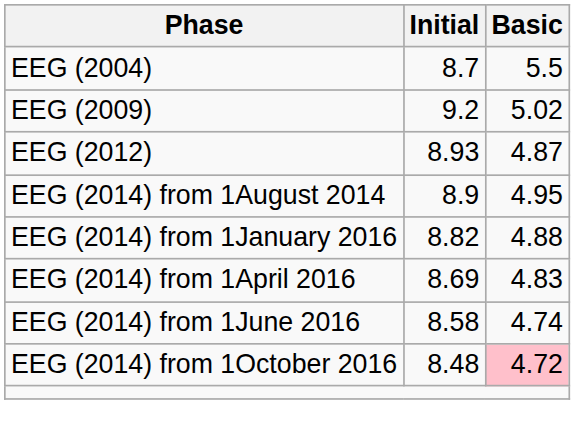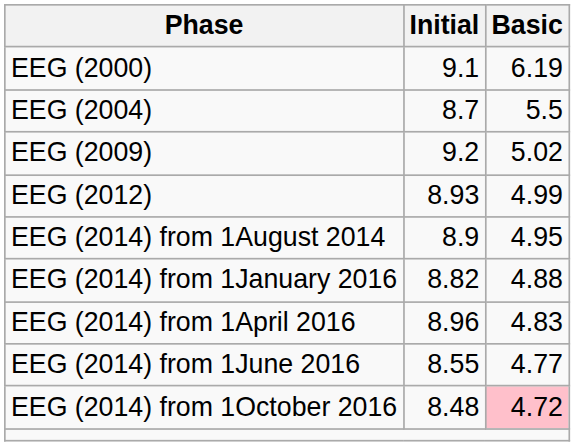+ row: EEG (2000) | 9.1 | 6.19
EEG (2012) | Basic: 4.87 -> 4.99
EEG (2014) from 1April 2016 | Initial: 8.69 -> 8.96
EEG (2014) from 1June 2016 | Initial: 8.58 -> 8.55
EEG (2014) from 1June 2016 | Basic: 4.74 -> 4.77
